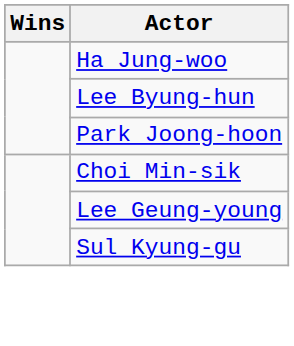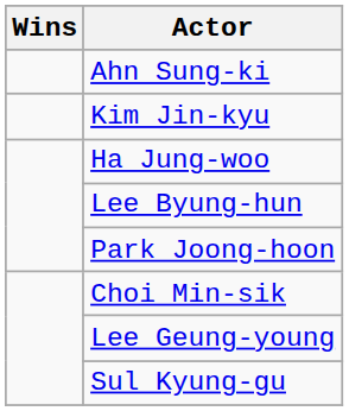+ row: Ahn Sung-ki
+ row: Kim Jin-kyu
